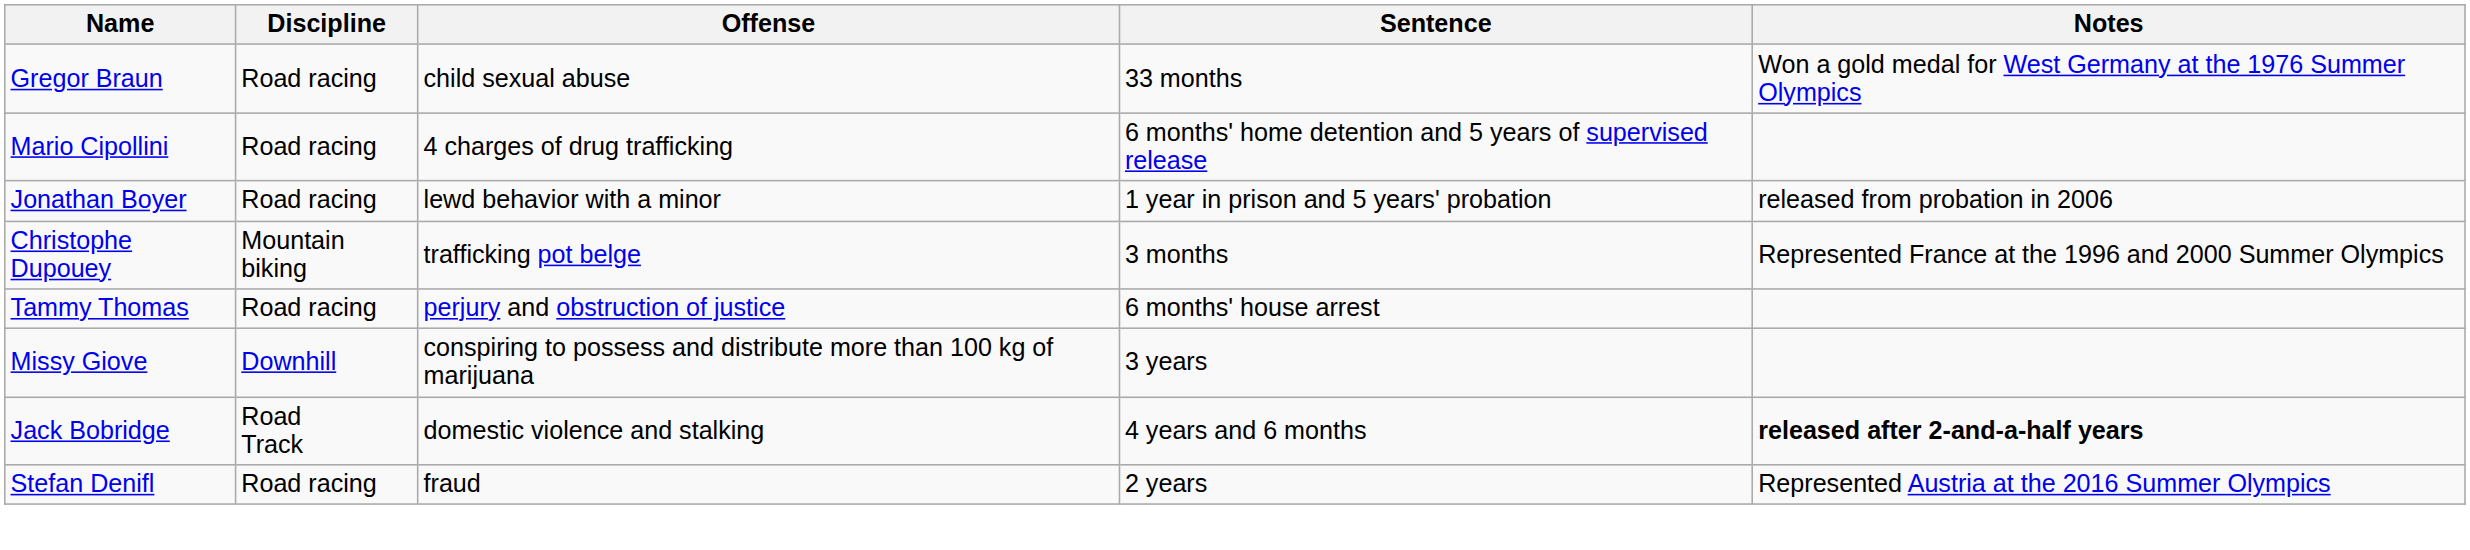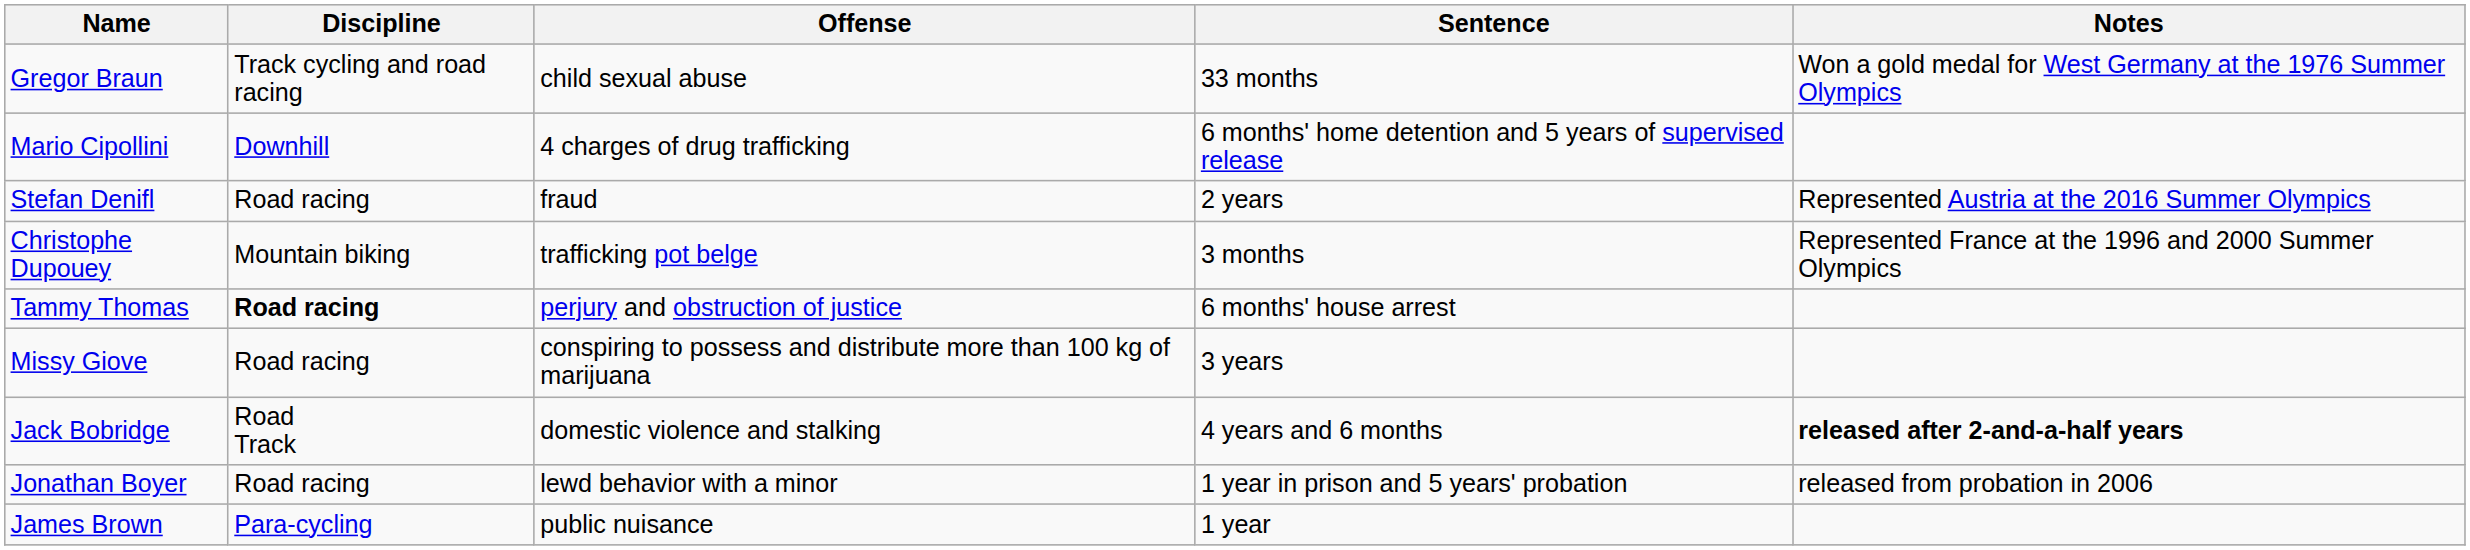Gregor Braun | Discipline: Road racing -> Track cycling and road racing
Mario Cipollini | Discipline: Road racing -> Downhill
rows swapped: Stefan Denifl <-> Jonathan Boyer
Tammy Thomas | Discipline: normal -> bold
Missy Giove | Discipline: Downhill -> Road racing
+ row: James Brown | Para-cycling | public nuisance | 1 year
